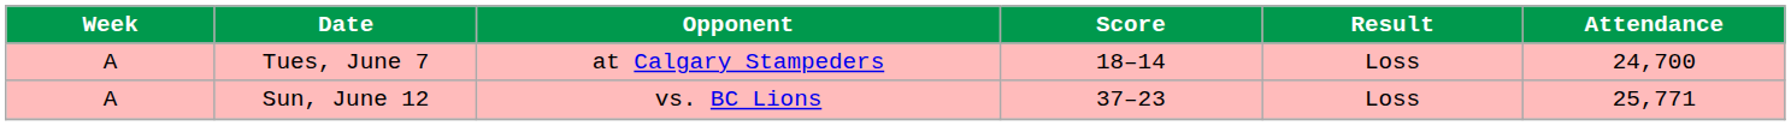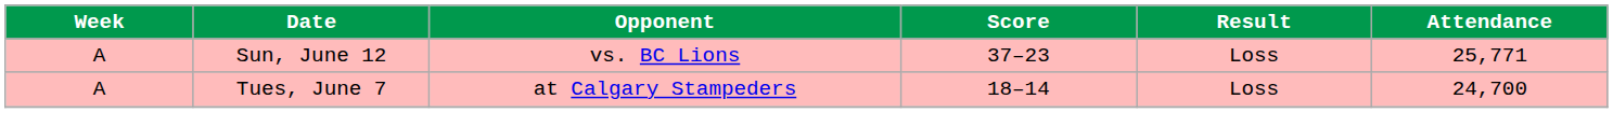rows swapped: Tues, June 7 <-> Sun, June 12
